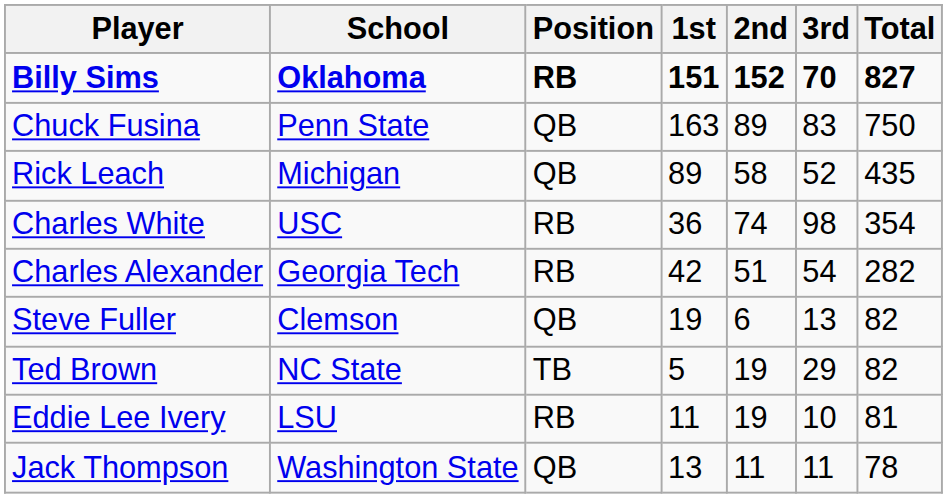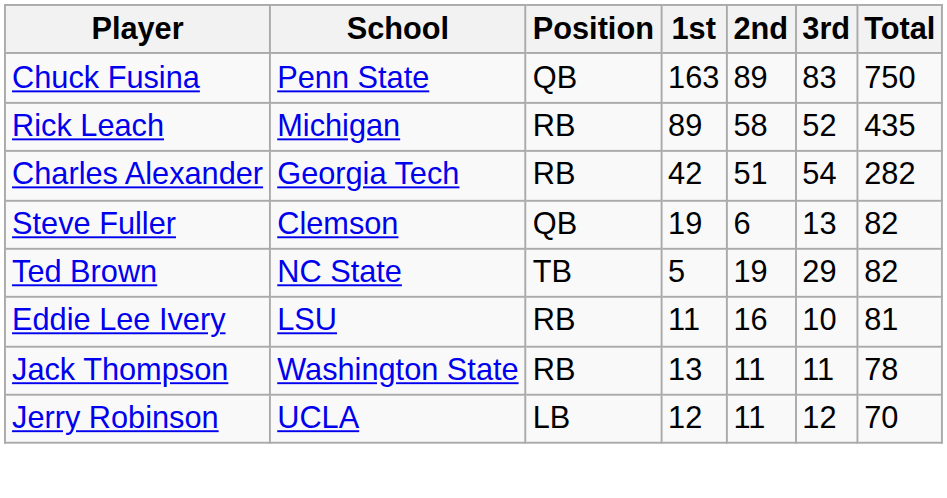- row: Billy Sims | Oklahoma | RB | 151 | 152 | 70 | 827
Rick Leach | Position: QB -> RB
- row: Charles White | USC | RB | 36 | 74 | 98 | 354
Eddie Lee Ivery | 2nd: 19 -> 16
Jack Thompson | Position: QB -> RB
+ row: Jerry Robinson | UCLA | LB | 12 | 11 | 12 | 70
